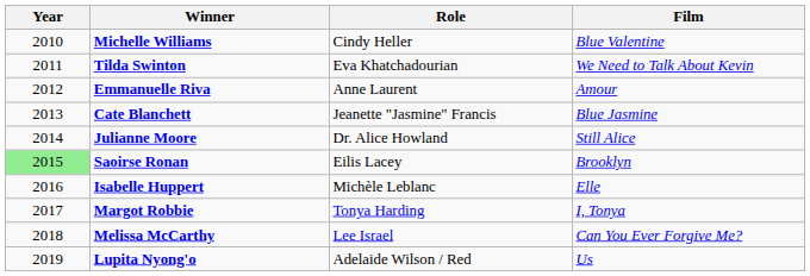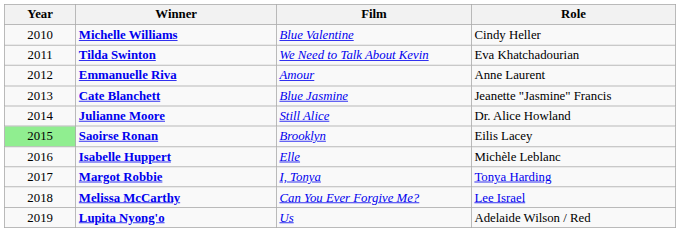columns swapped: Film <-> Role
